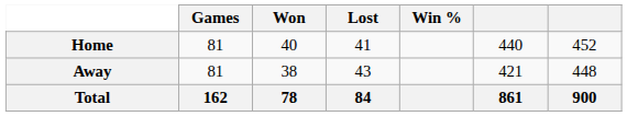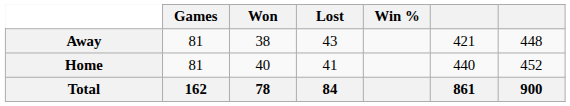rows swapped: Home <-> Away
